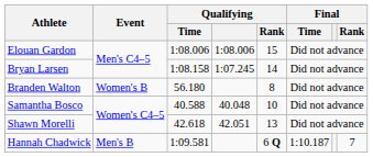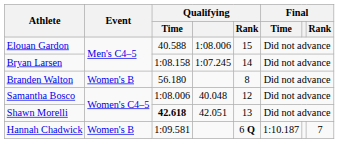Elouan Gardon | Qualifying / Time: 1:08.006 -> 40.588
Samantha Bosco | Qualifying / Time: 40.588 -> 1:08.006
Samantha Bosco | Qualifying / Rank: 10 -> 12
Shawn Morelli | Qualifying / Time: normal -> bold
Hannah Chadwick | Event: Men's B -> Women's B
